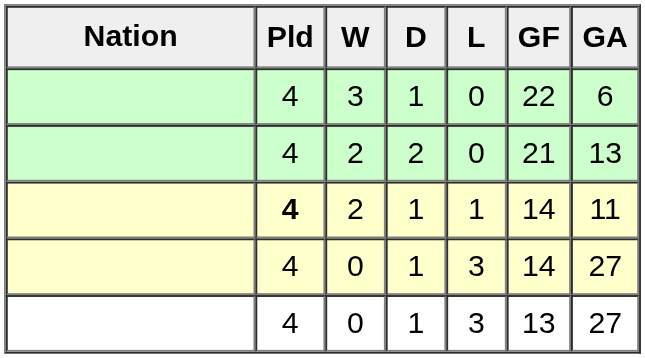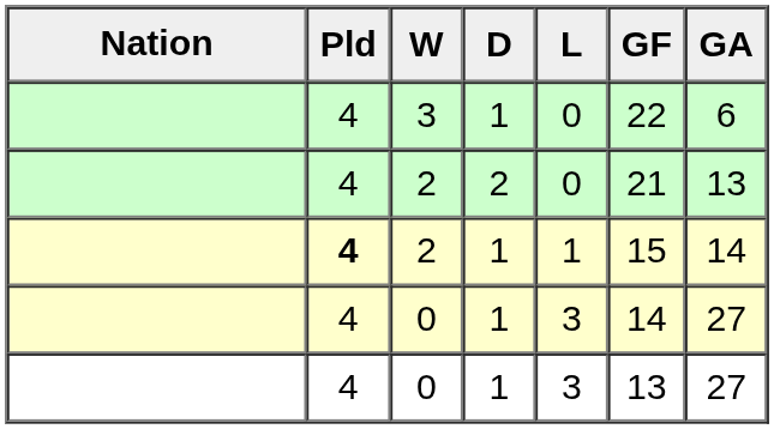2 / 1 | GF: 14 -> 15
2 / 1 | GA: 11 -> 14
